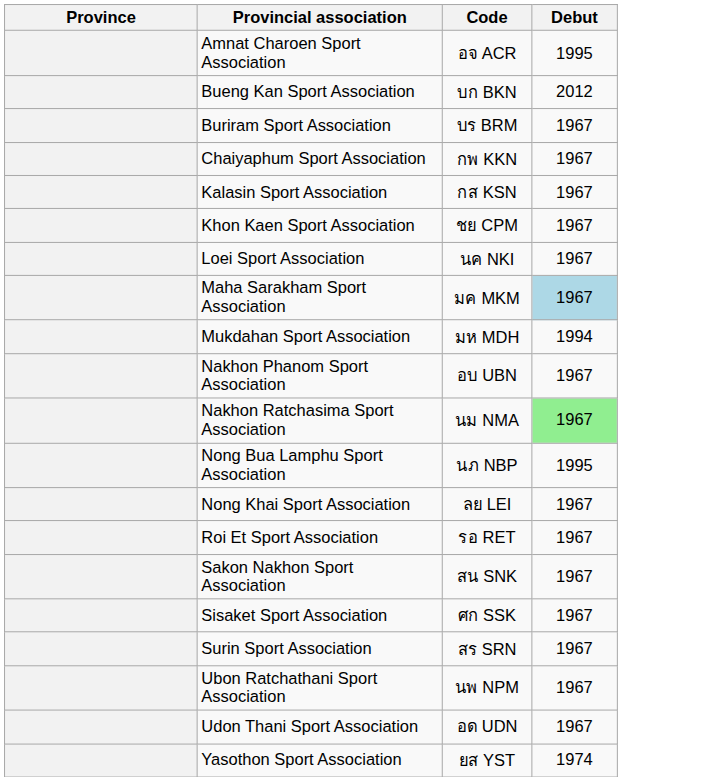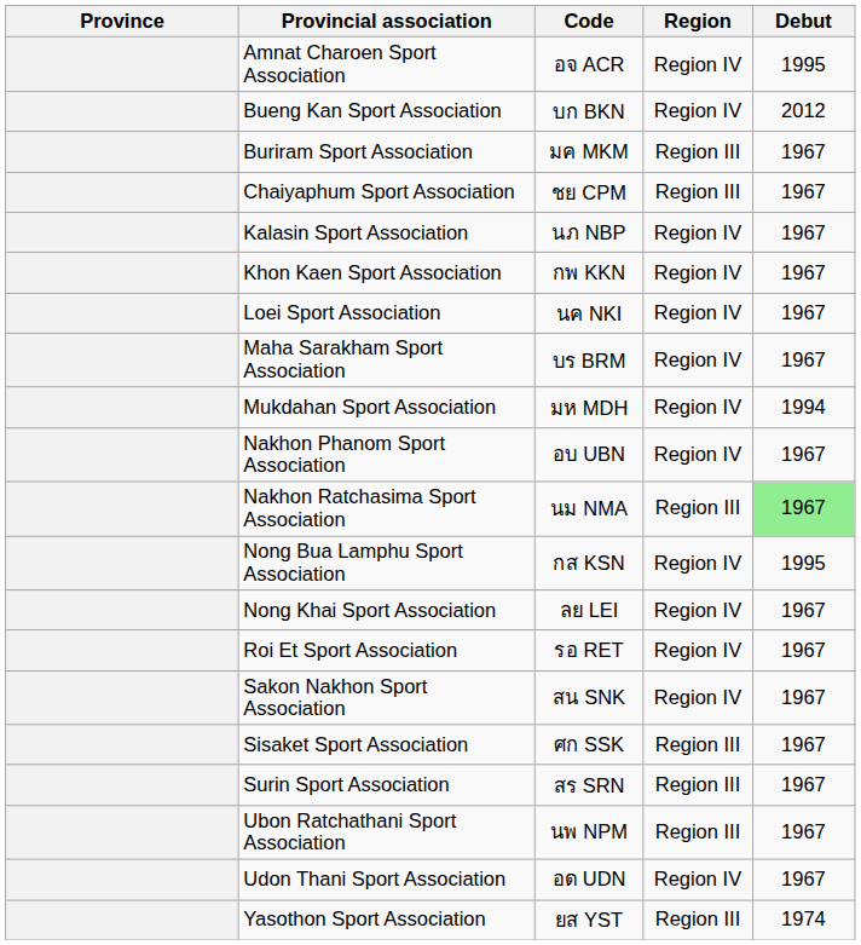+ column: Region | Region IV | Region IV | Region III | Region III | Region IV | Region IV | Region IV | Region IV | Region IV | Region IV | Region III | Region IV | Region IV | Region IV | Region IV | Region III | Region III | Region III | Region IV | Region III
Buriram Sport Association | Code: บร BRM -> มค MKM
Chaiyaphum Sport Association | Code: กพ KKN -> ชย CPM
Kalasin Sport Association | Code: กส KSN -> นภ NBP
Khon Kaen Sport Association | Code: ชย CPM -> กพ KKN
Maha Sarakham Sport Association | Code: มค MKM -> บร BRM
Maha Sarakham Sport Association | Debut: lightblue background -> no background
Nong Bua Lamphu Sport Association | Code: นภ NBP -> กส KSN
